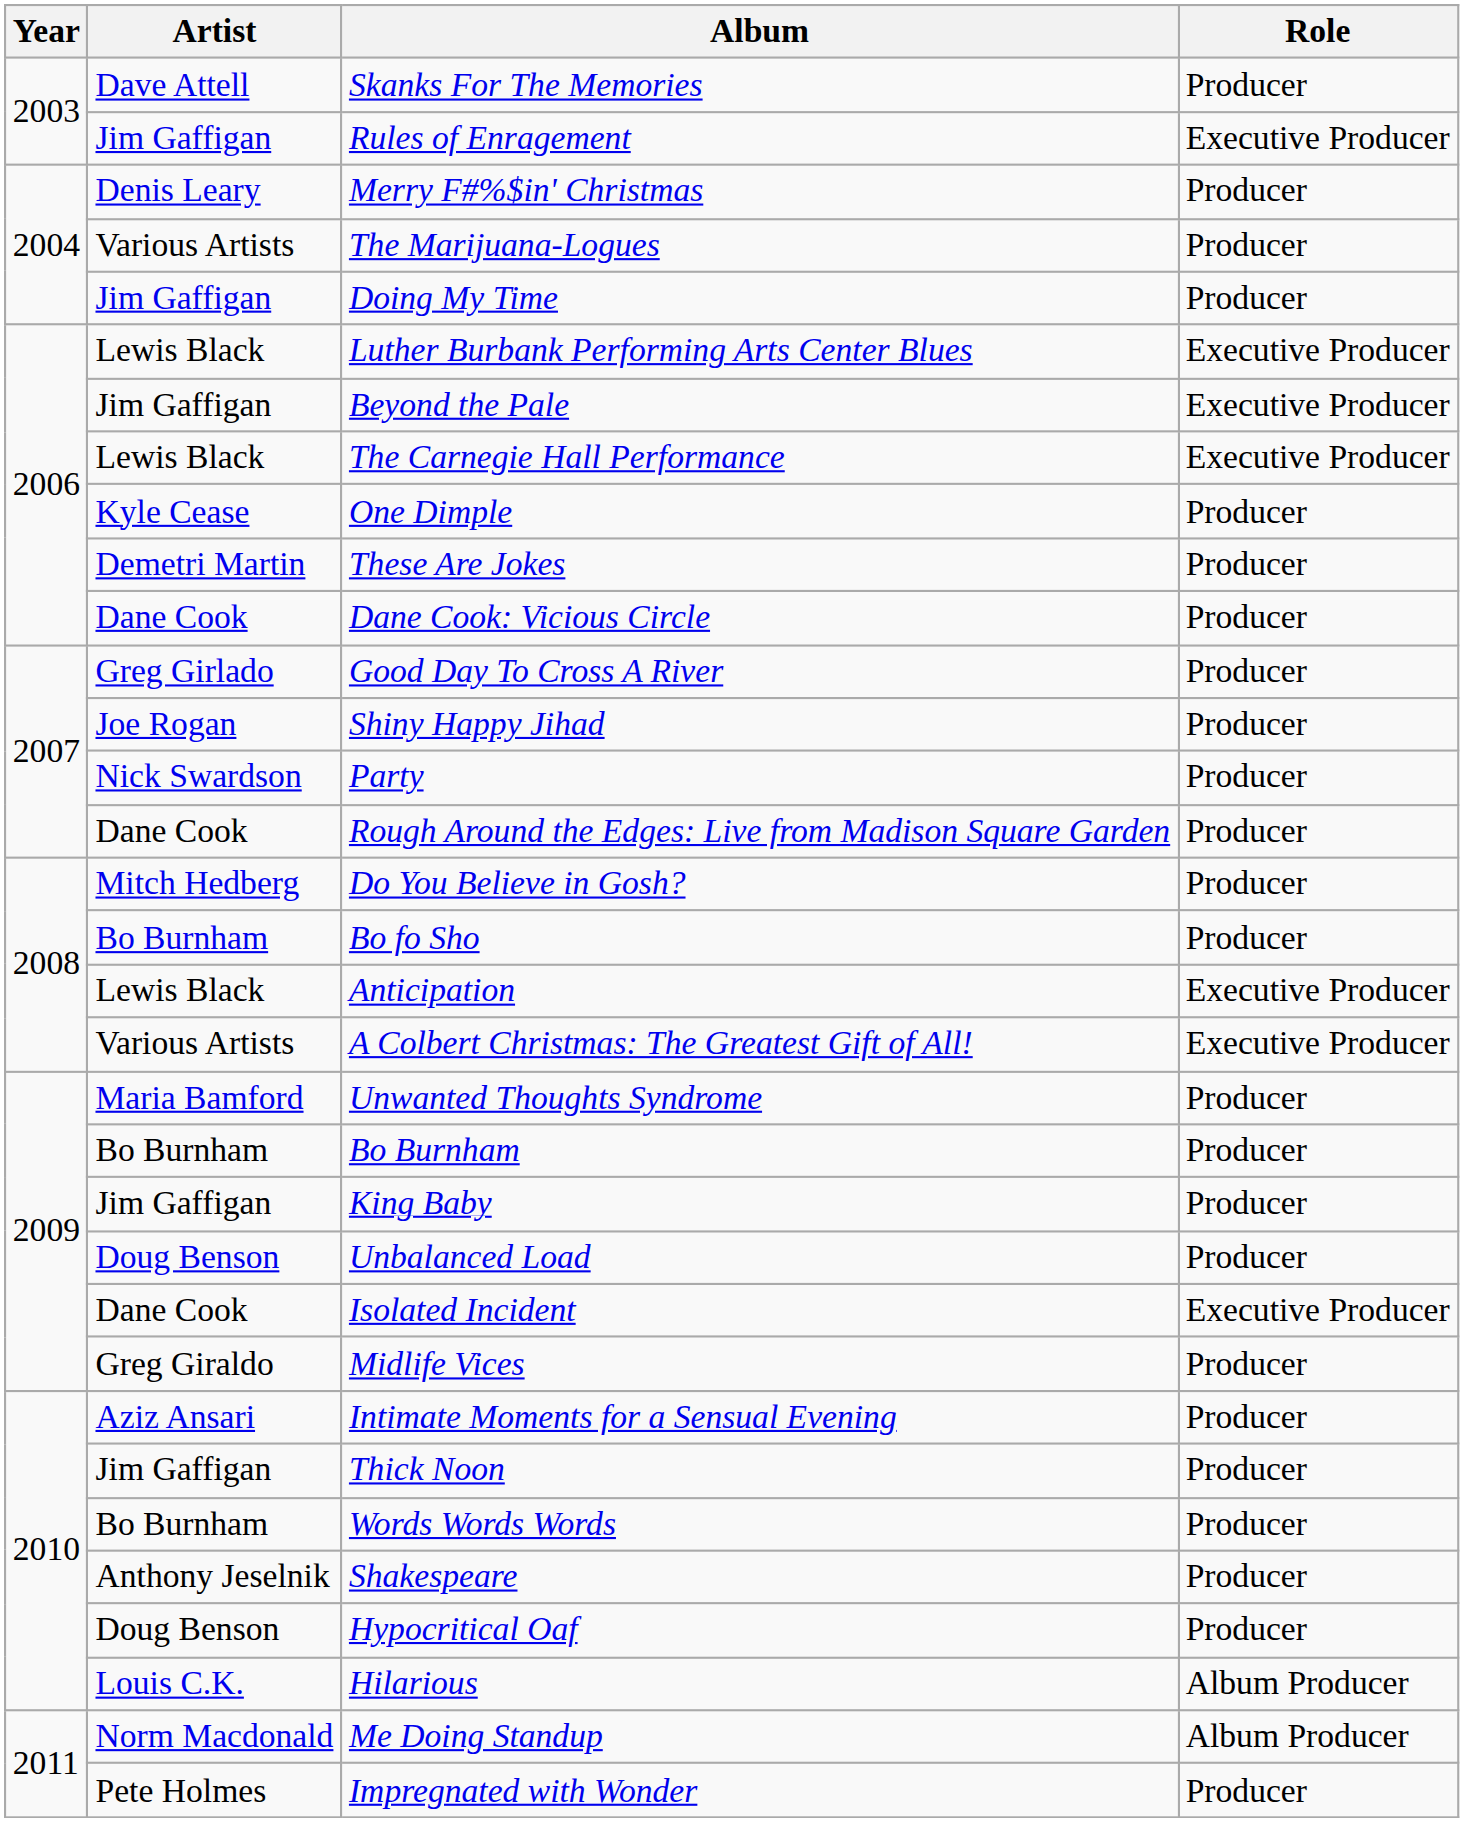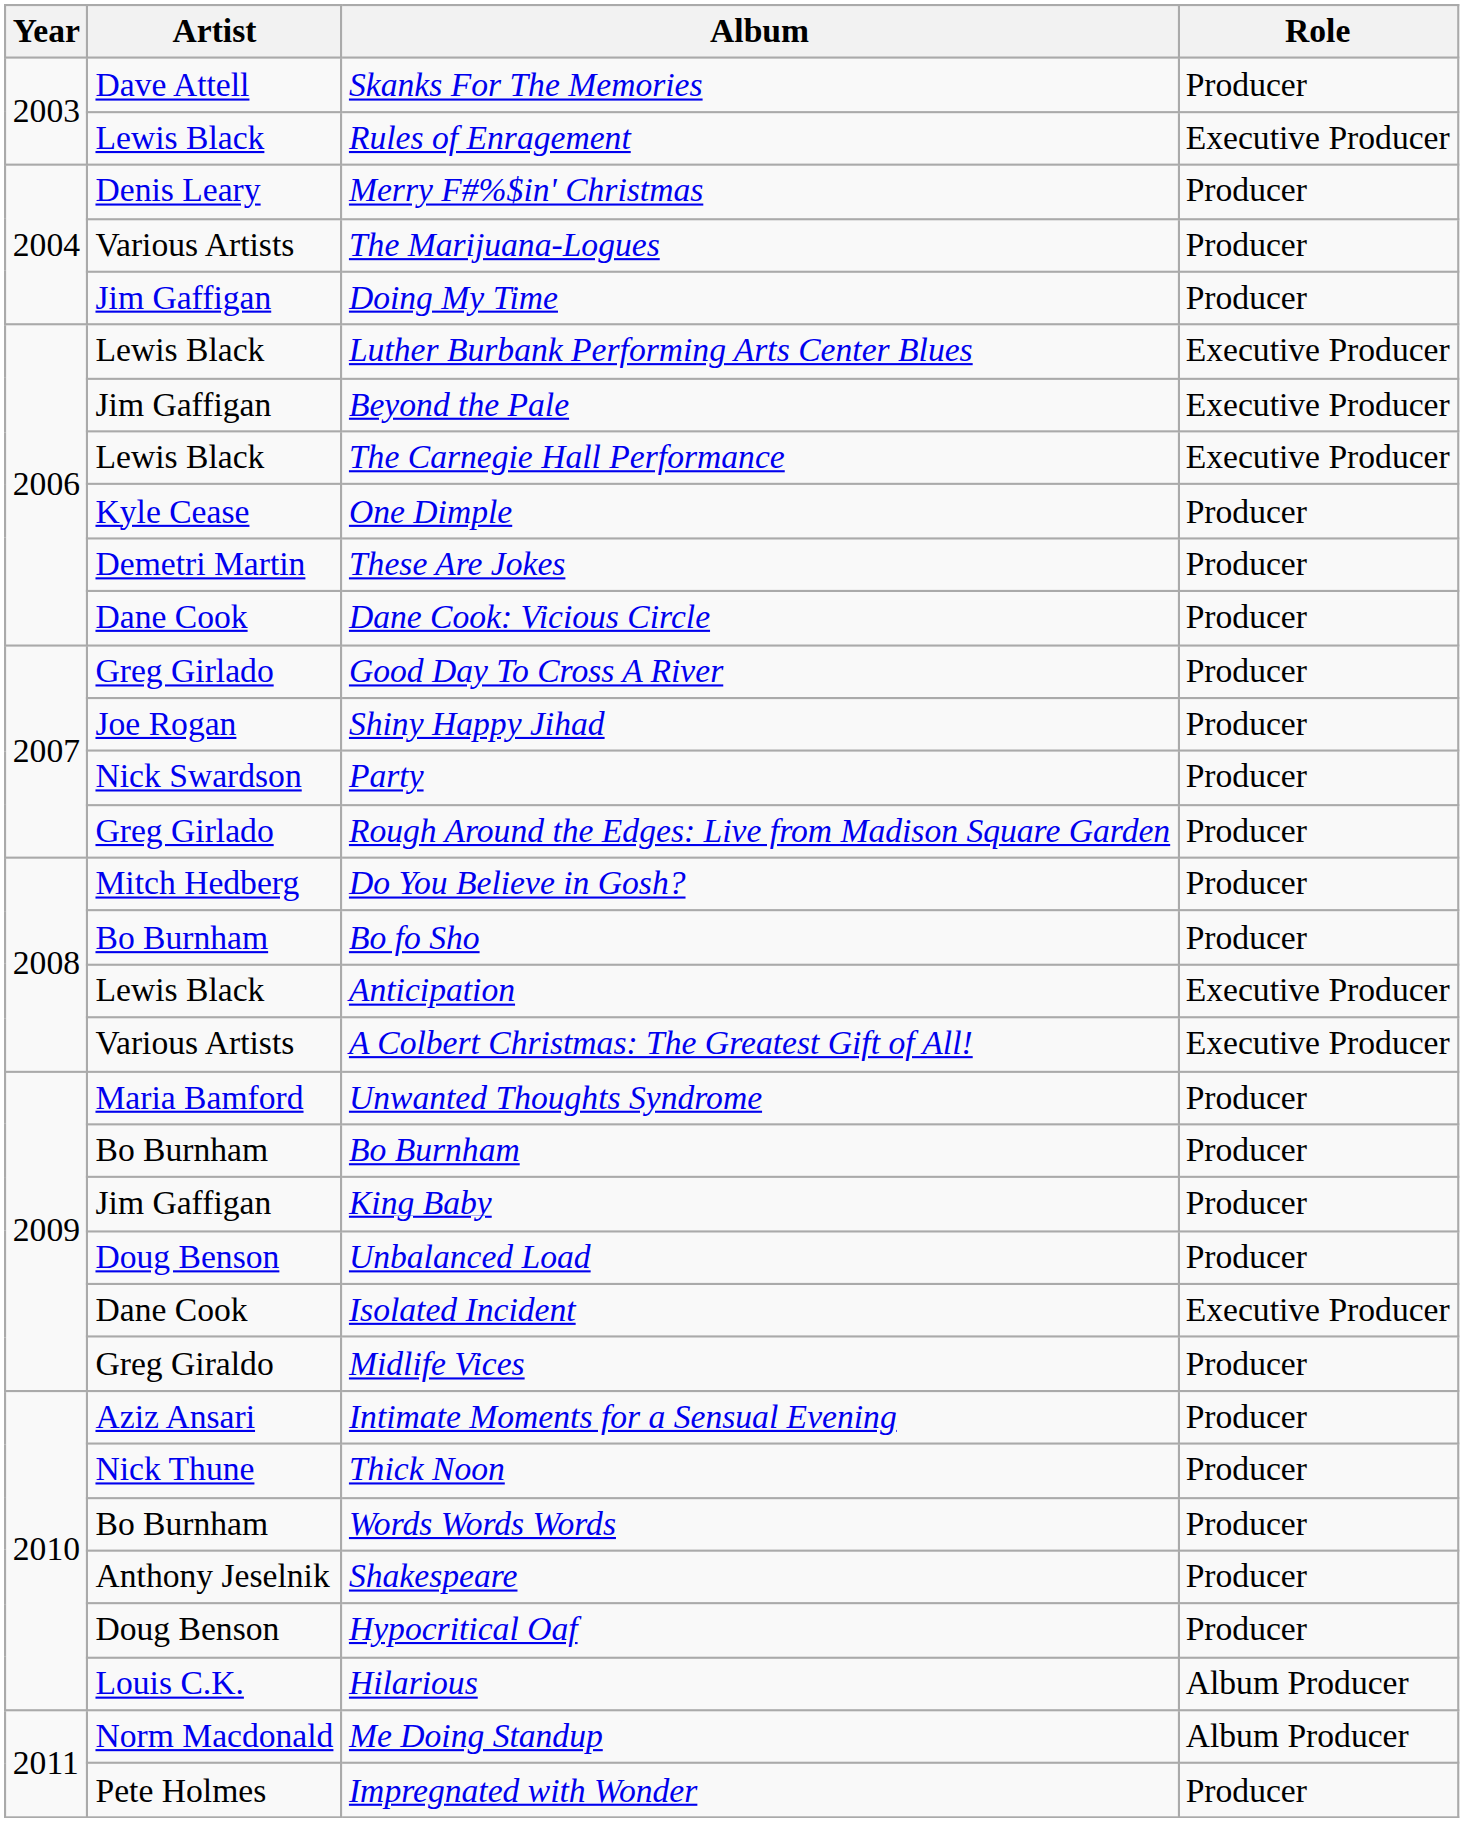Rules of Enragement | Artist: Jim Gaffigan -> Lewis Black
Rough Around the Edges: Live from Madison Square Garden | Artist: Dane Cook -> Greg Girlado
Thick Noon | Artist: Jim Gaffigan -> Nick Thune
